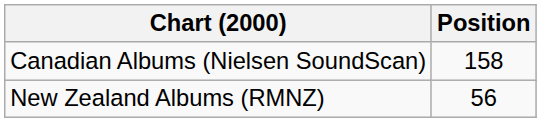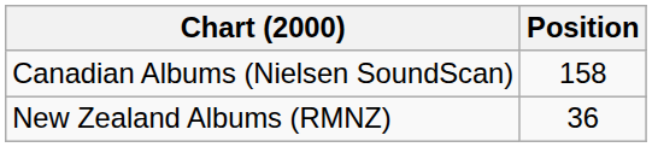New Zealand Albums (RMNZ) | Position: 56 -> 36
